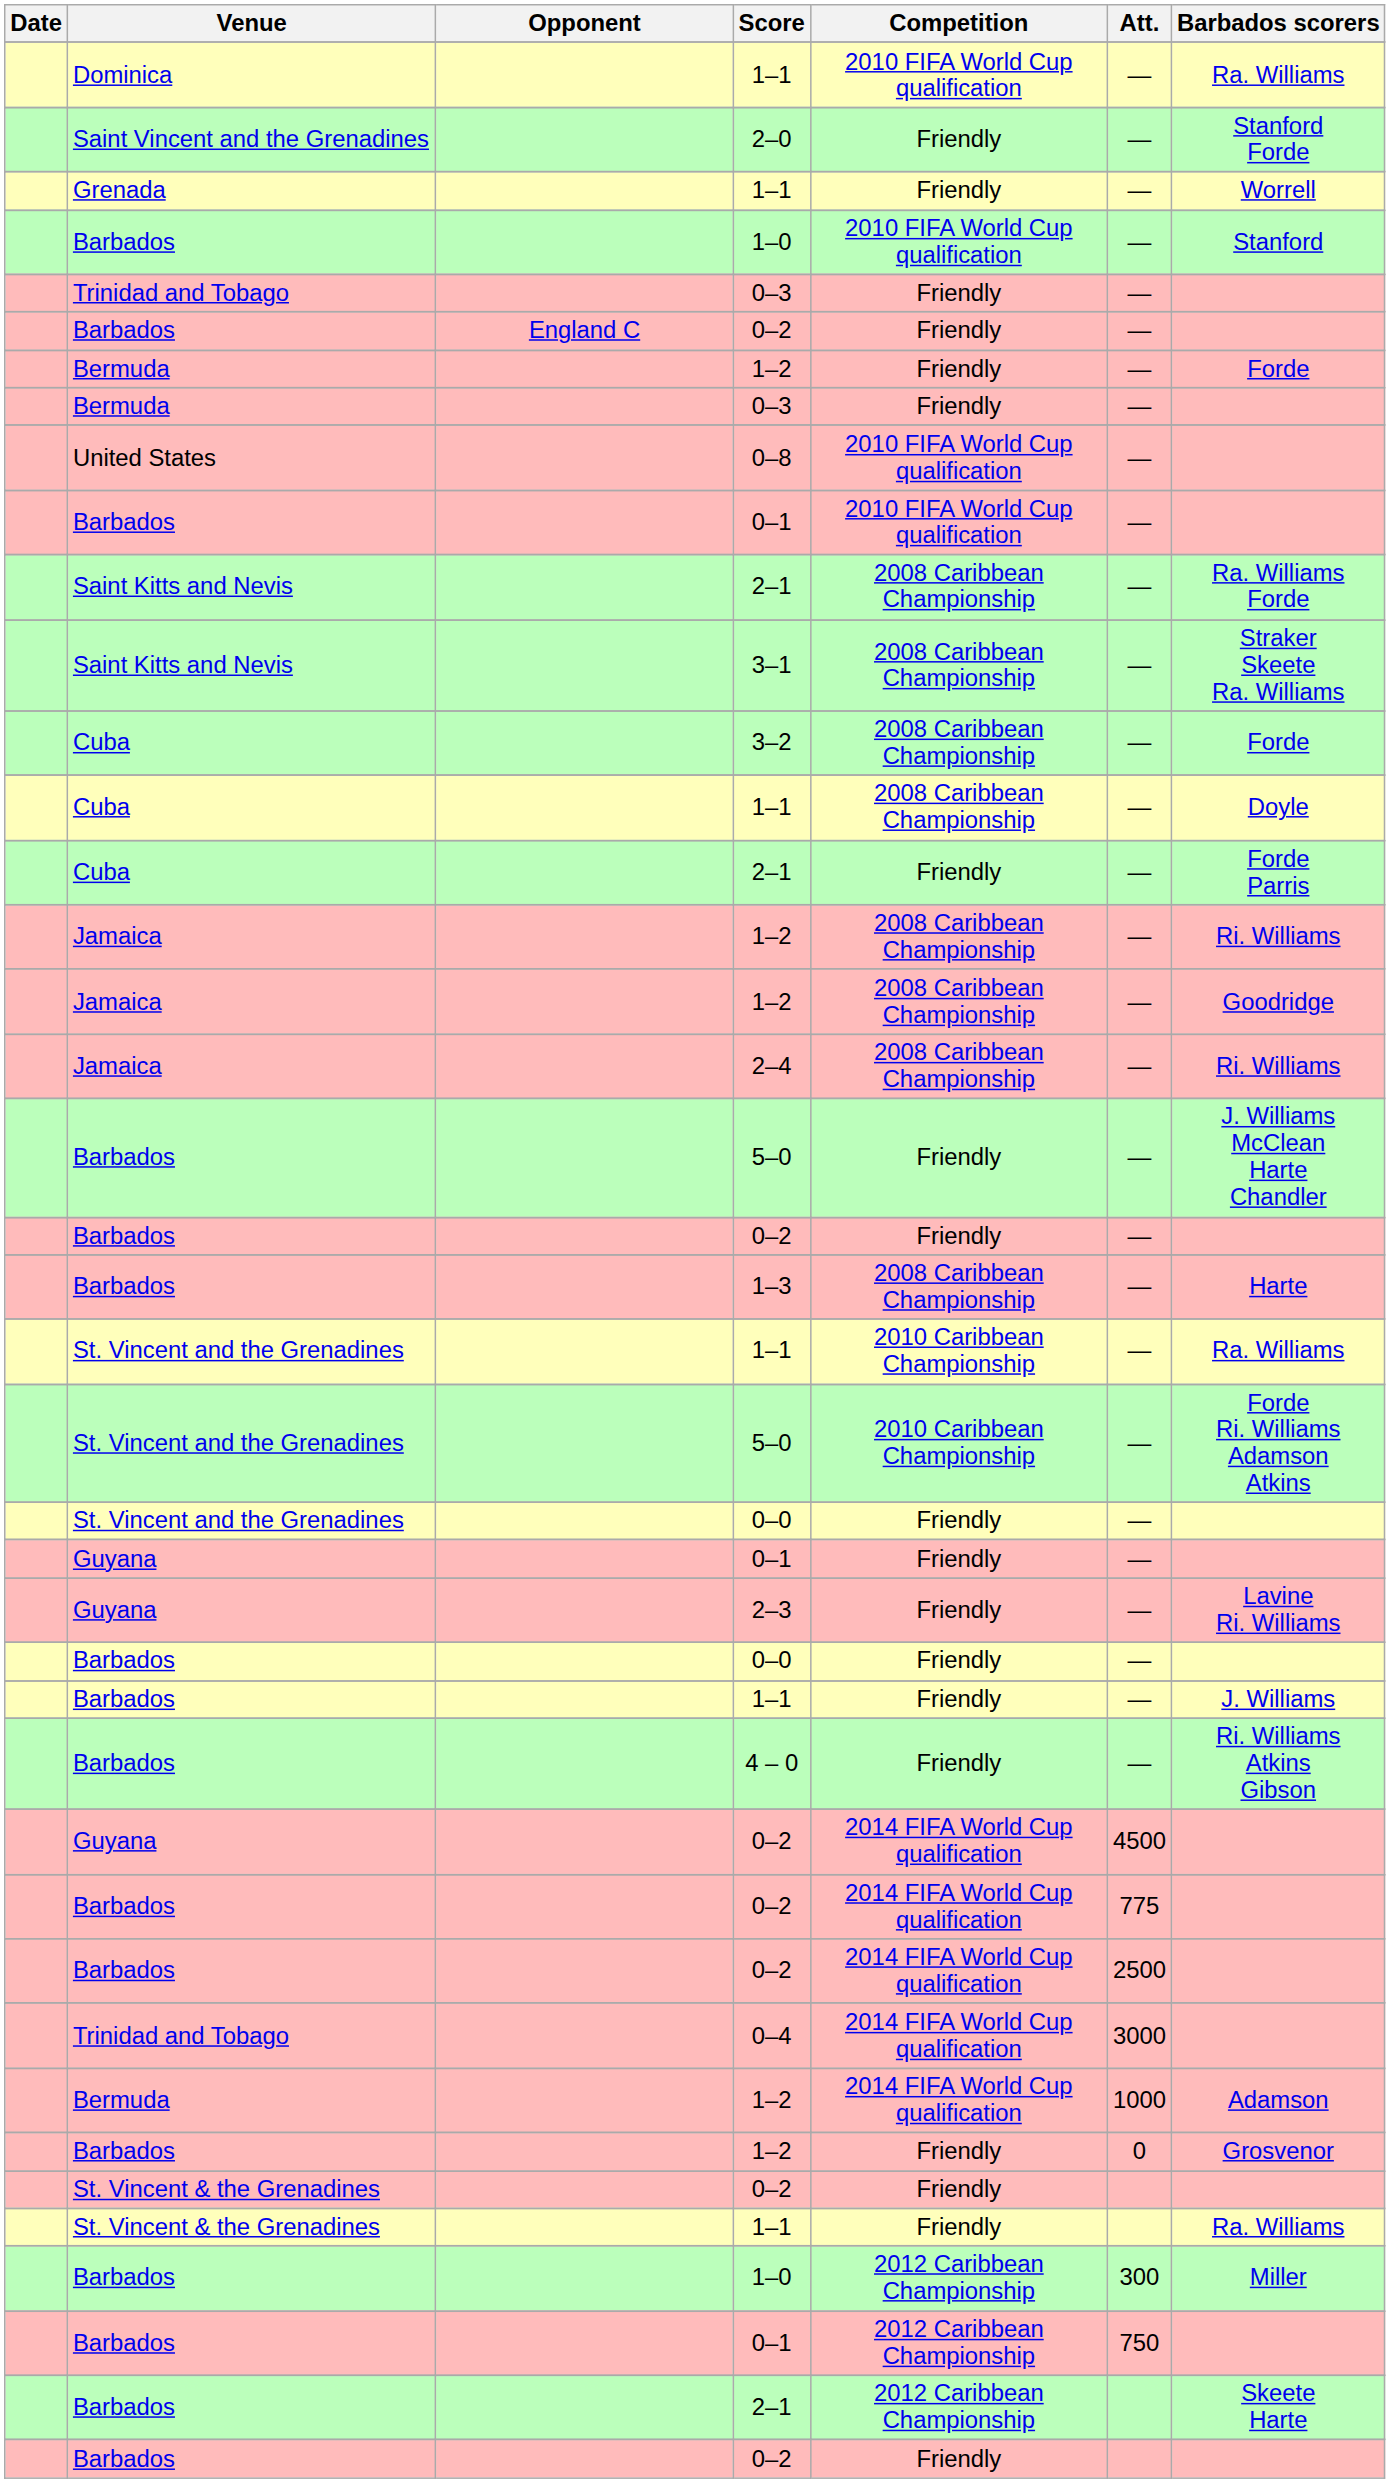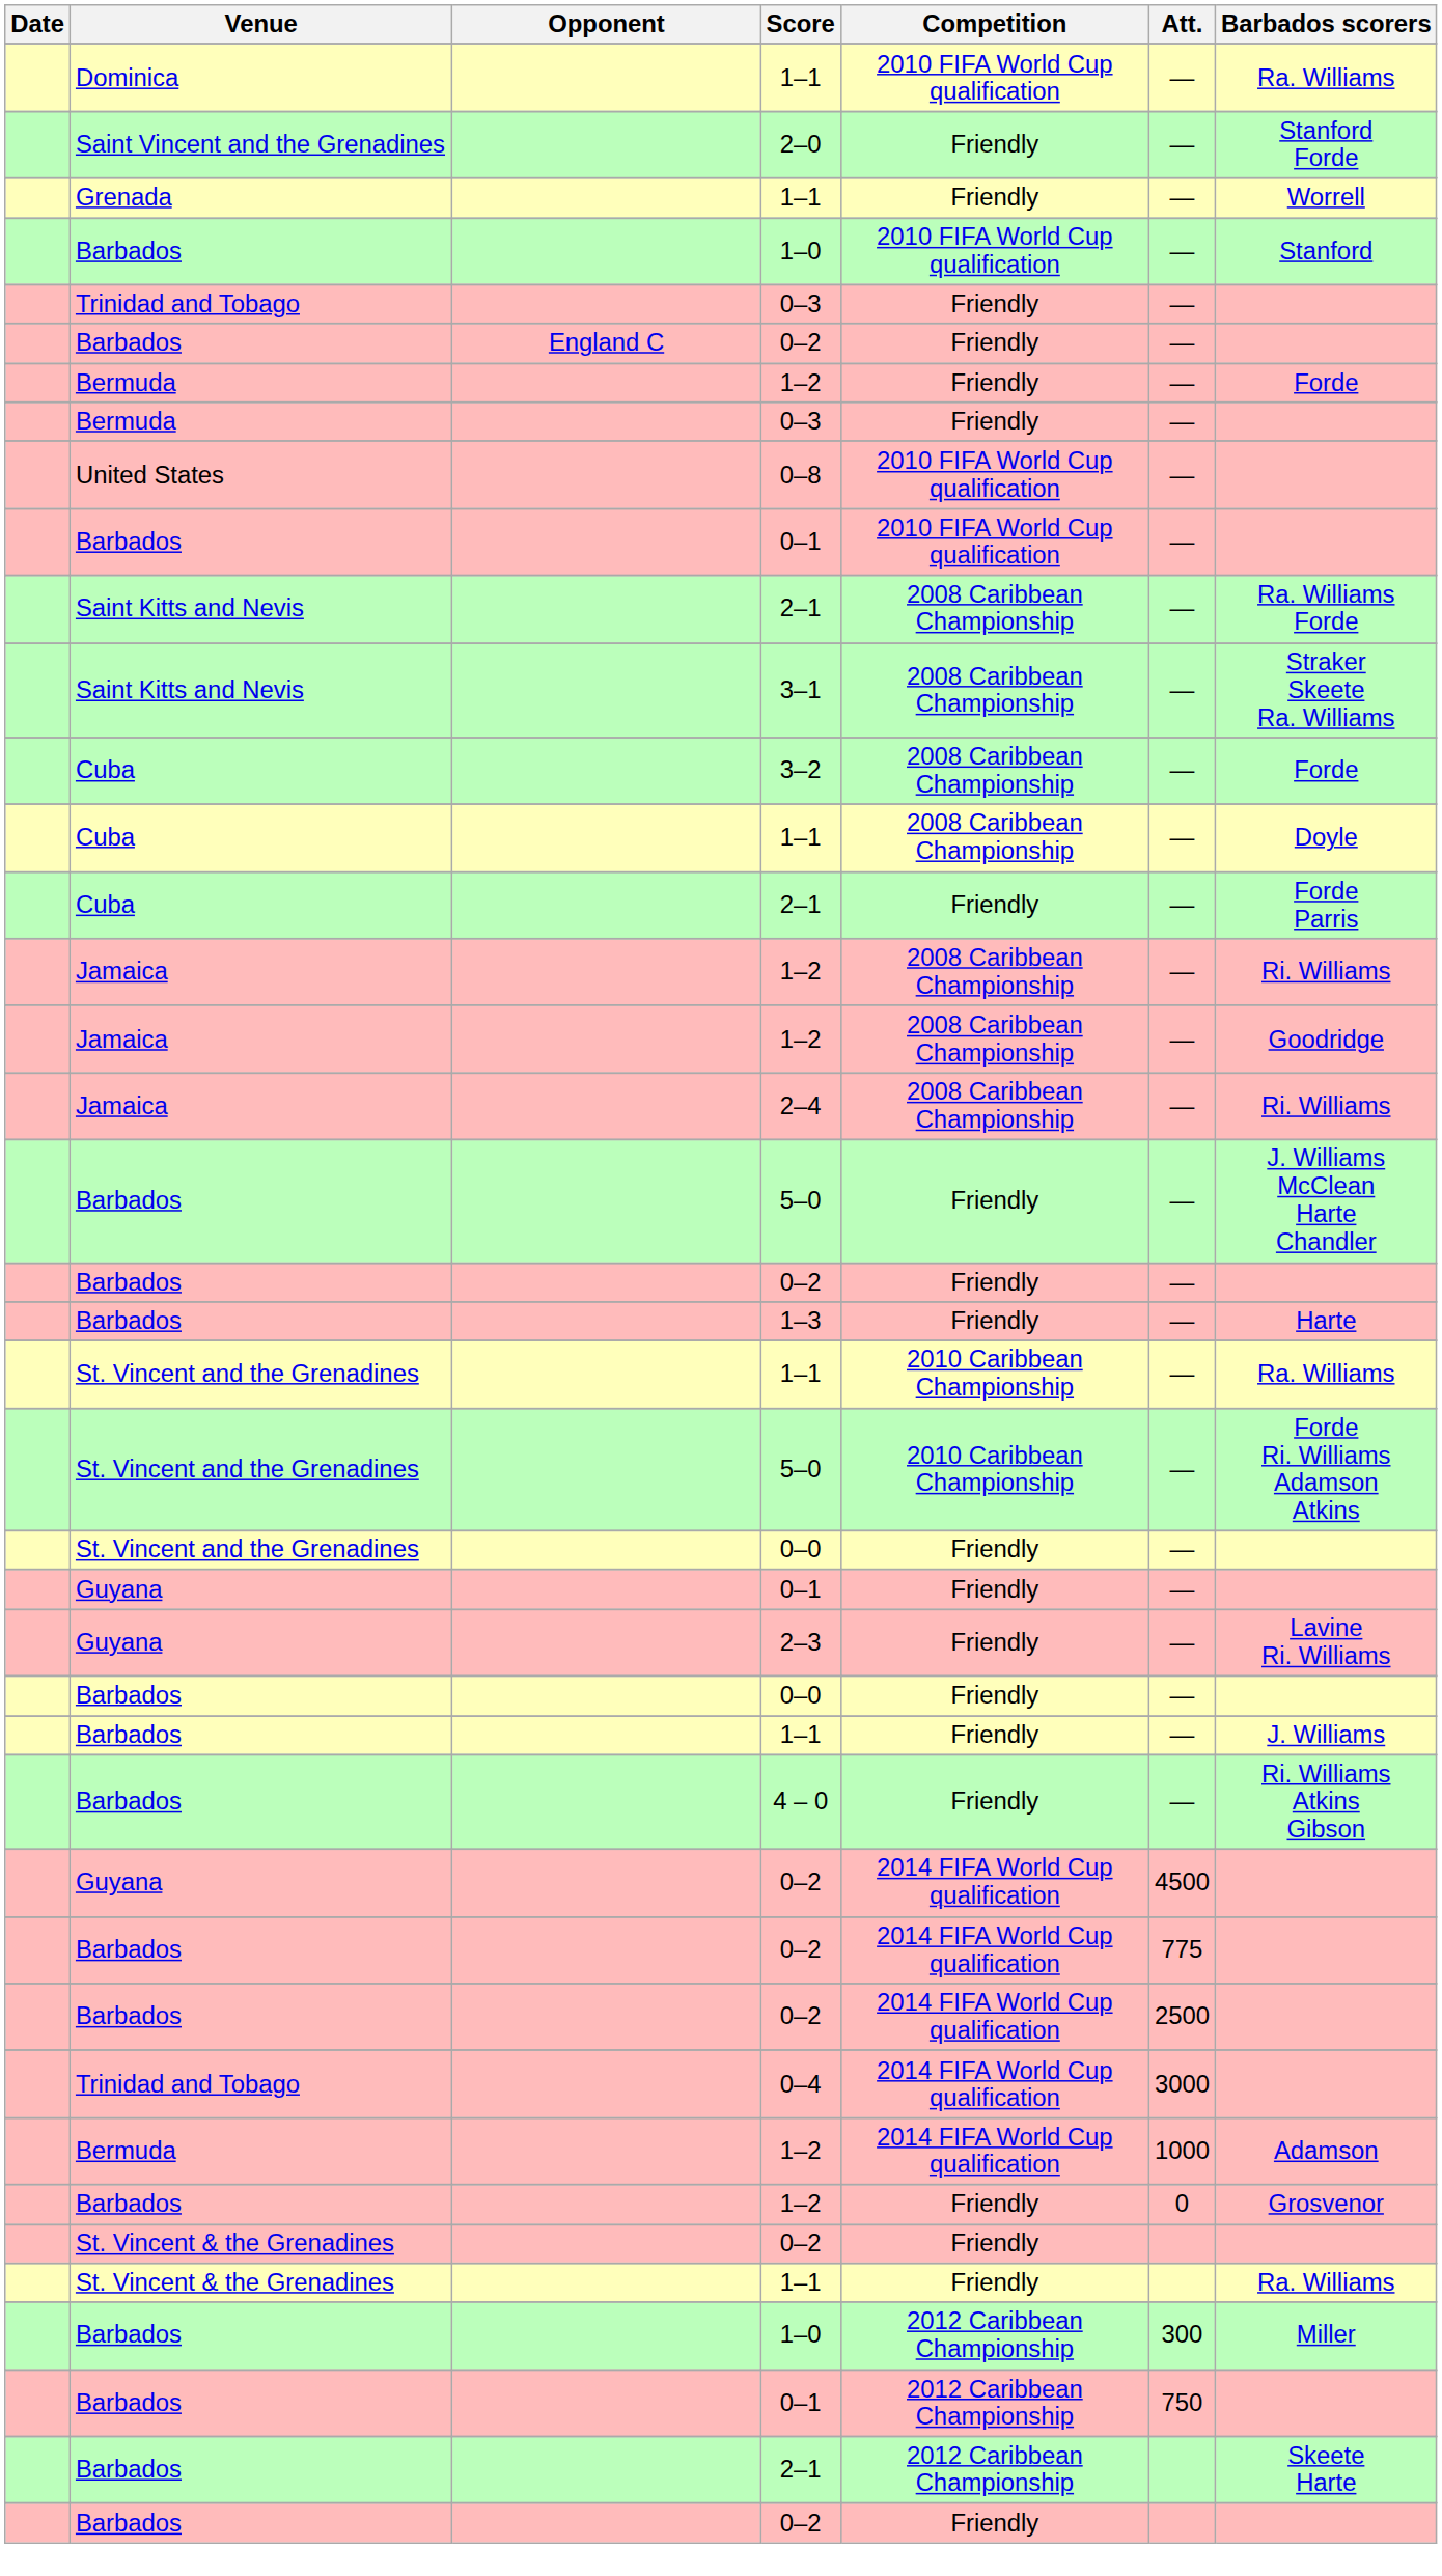1–3 | Competition: 2008 Caribbean Championship -> Friendly
